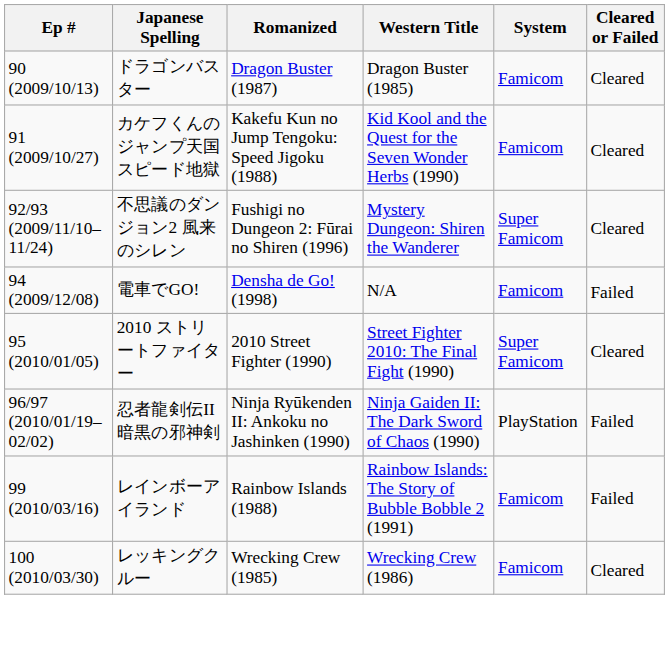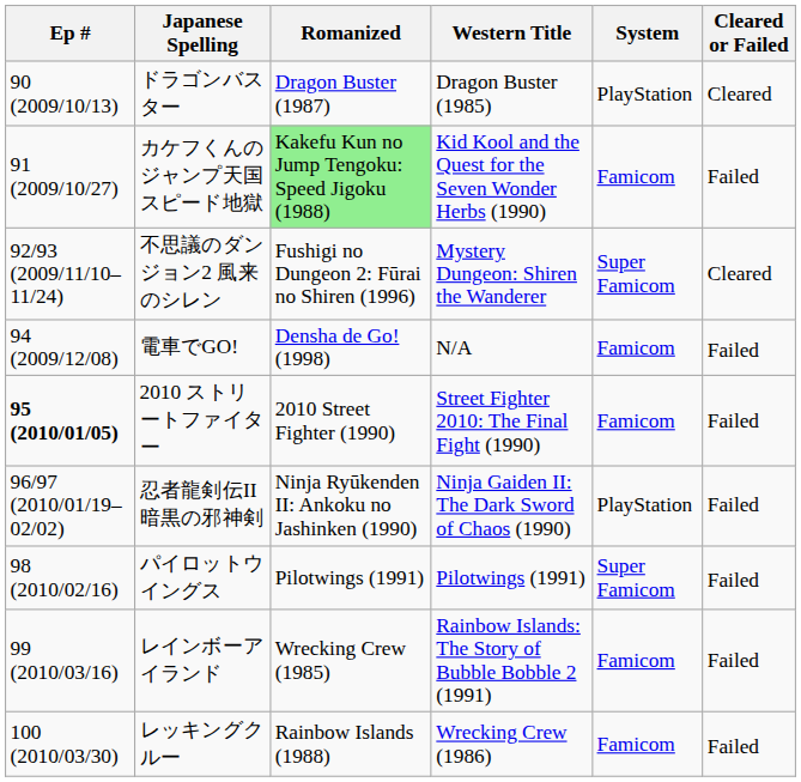ドラゴンバスター | System: Famicom -> PlayStation
カケフくんのジャンプ天国 スピード地獄 | Romanized: no background -> lightgreen background
カケフくんのジャンプ天国 スピード地獄 | Cleared or Failed: Cleared -> Failed
2010 ストリートファイター | Ep #: normal -> bold
2010 ストリートファイター | System: Super Famicom -> Famicom
2010 ストリートファイター | Cleared or Failed: Cleared -> Failed
+ row: 98 (2010/02/16) | パイロットウイングス | Pilotwings (1991) | Pilotwings (1991) | Super Famicom | Failed
レインボーアイランド | Romanized: Rainbow Islands (1988) -> Wrecking Crew (1985)
レッキングクルー | Romanized: Wrecking Crew (1985) -> Rainbow Islands (1988)
レッキングクルー | Cleared or Failed: Cleared -> Failed
